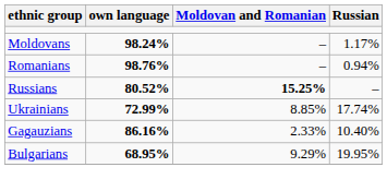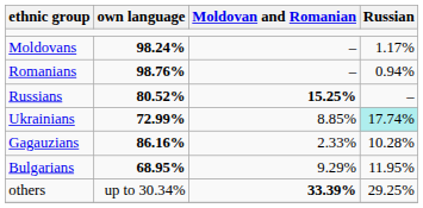Ukrainians | Russian: no background -> paleturquoise background
Gagauzians | Russian: 10.40% -> 10.28%
Bulgarians | Russian: 19.95% -> 11.95%
+ row: others | up to 30.34% | 33.39% | 29.25%
